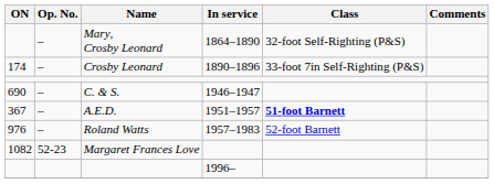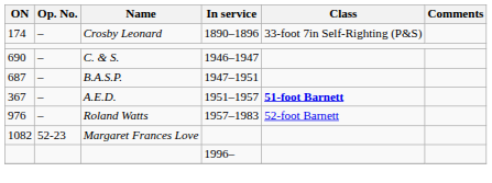- row: – | Mary, Crosby Leonard | 1864–1890 | 32-foot Self-Righting (P&S)
+ row: 687 | – | B.A.S.P. | 1947–1951
